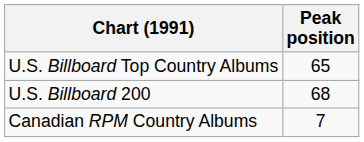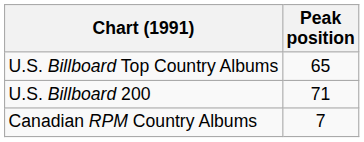U.S. Billboard 200 | Peak position: 68 -> 71
